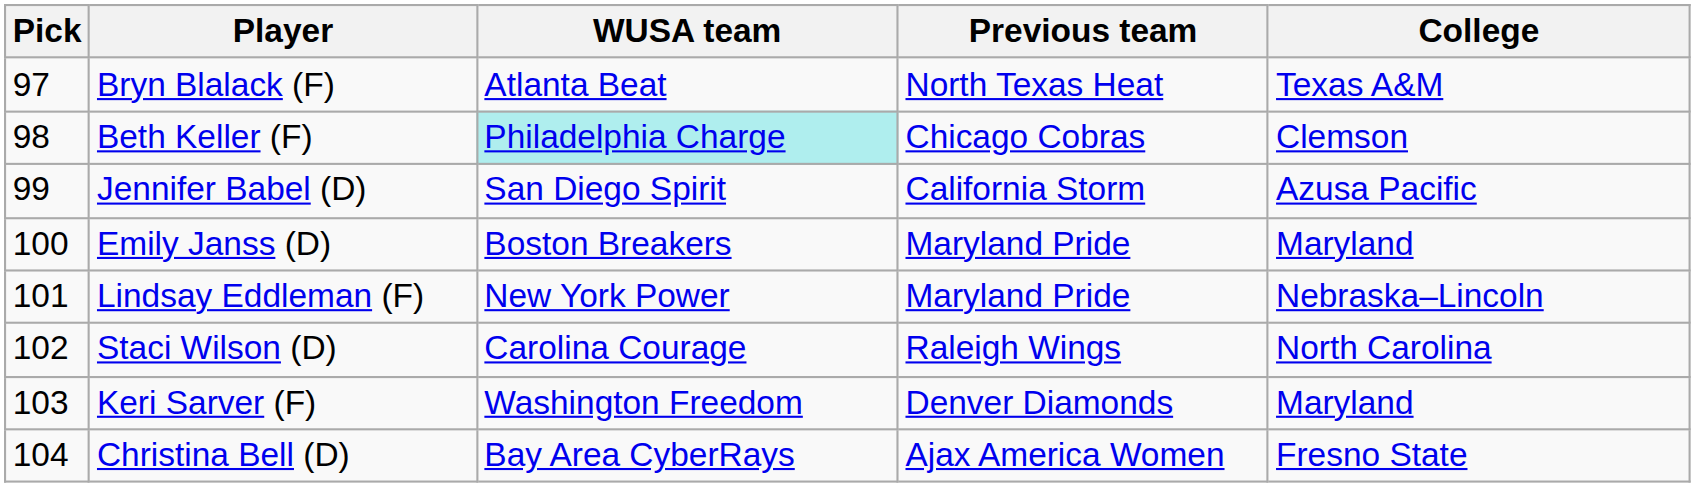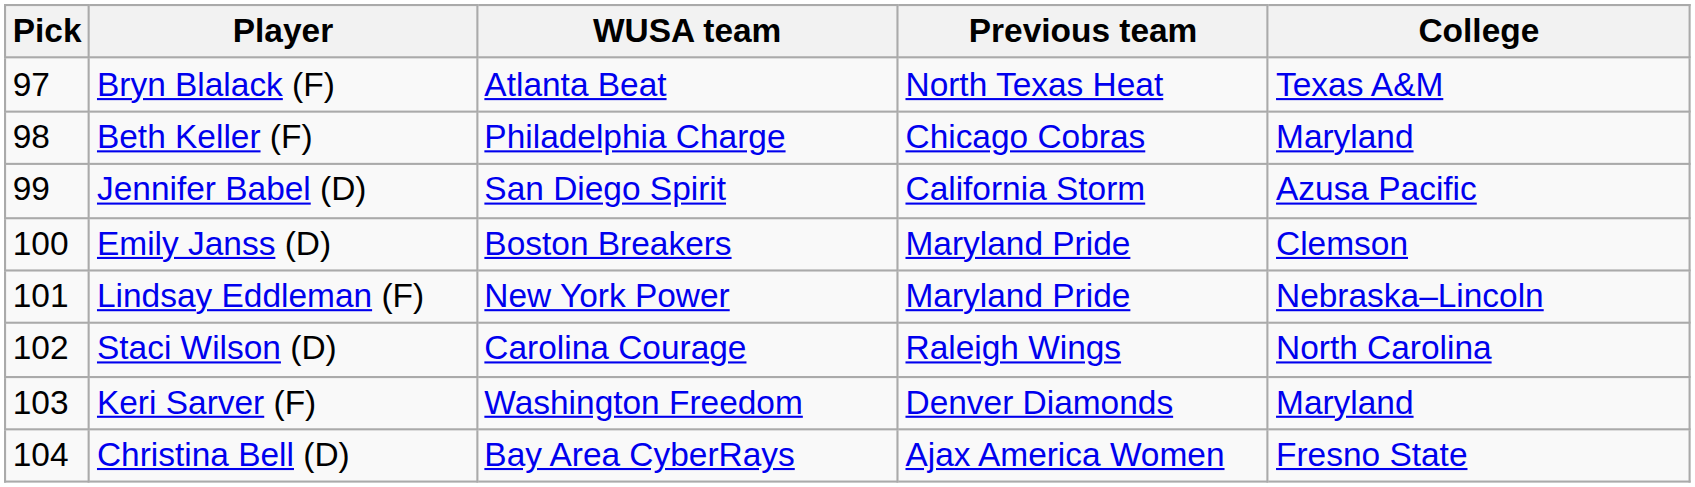Beth Keller (F) | WUSA team: paleturquoise background -> no background
Beth Keller (F) | College: Clemson -> Maryland
Emily Janss (D) | College: Maryland -> Clemson
